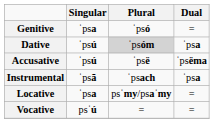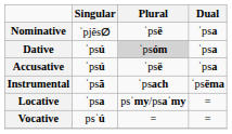+ row: Nominative | ˈpjês∅ | ˈpsë | ˈpsa
- row: Genitive | ˈpsa | ˈpsó | =
Accusative | Dual: ˈpsëma -> ˈpsa
Instrumental | Dual: ˈpsa -> ˈpsëma
